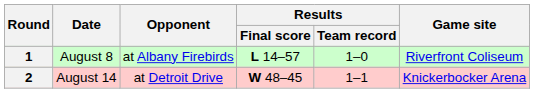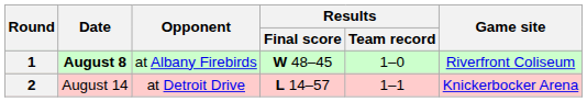1 | Date: normal -> bold
1 | Results / Final score: L 14–57 -> W 48–45
2 | Results / Final score: W 48–45 -> L 14–57
